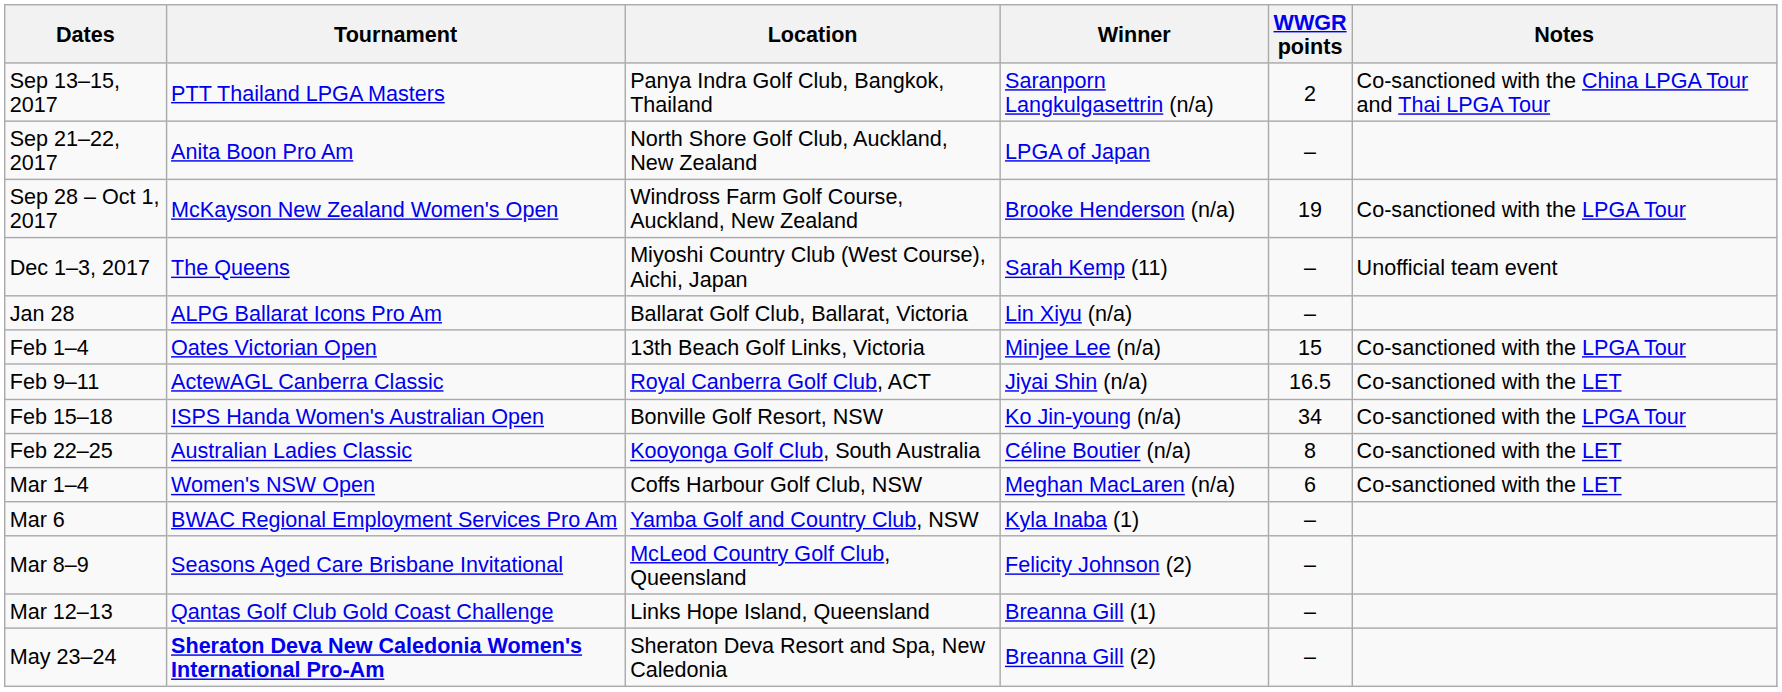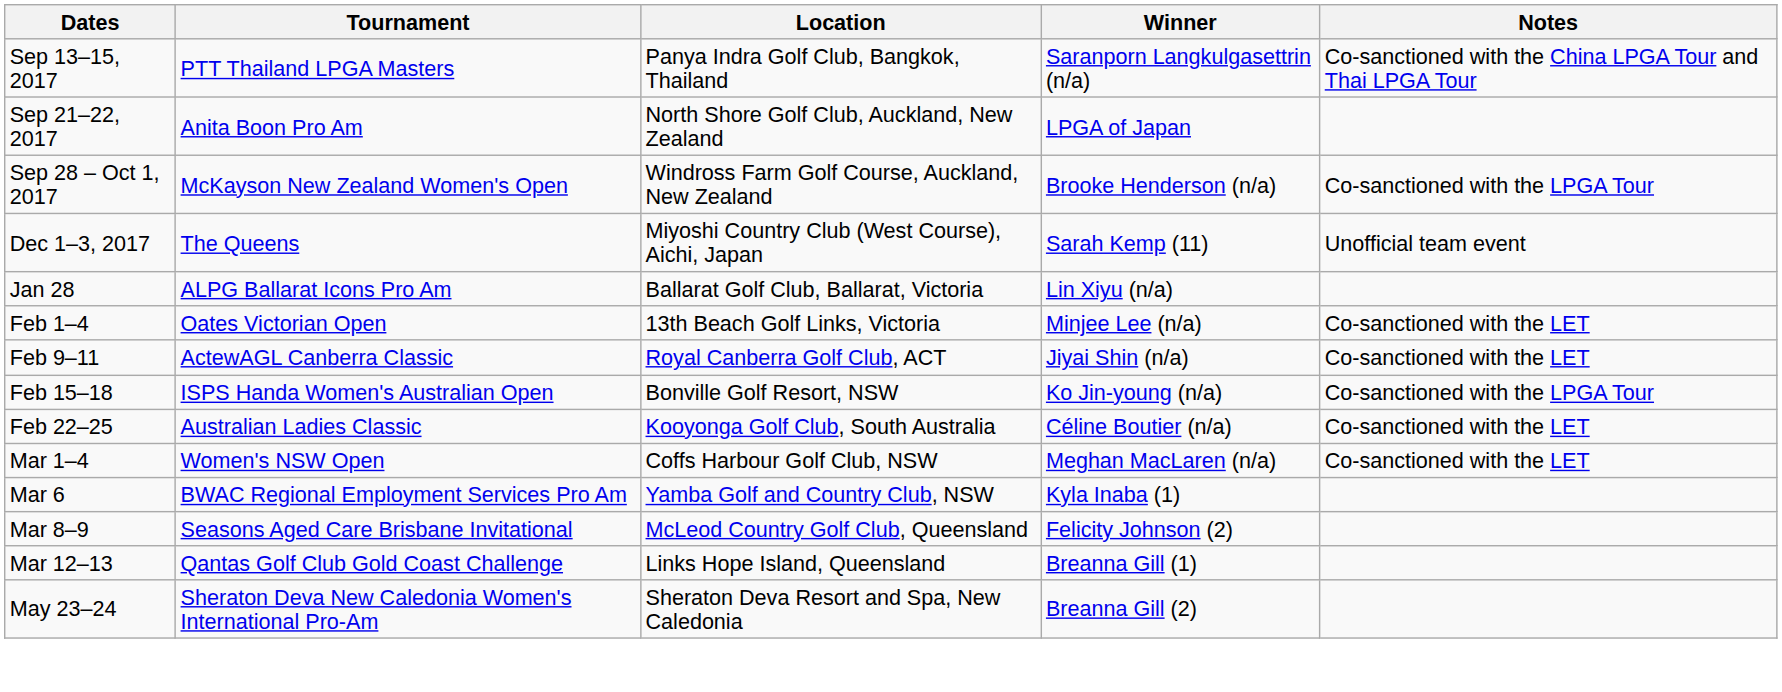- column: WWGR points | 2 | – | 19 | – | – | 15 | 16.5 | 34 | 8 | 6 | – | – | – | –
Feb 1–4 | Notes: Co-sanctioned with the LPGA Tour -> Co-sanctioned with the LET
May 23–24 | Tournament: bold -> normal
